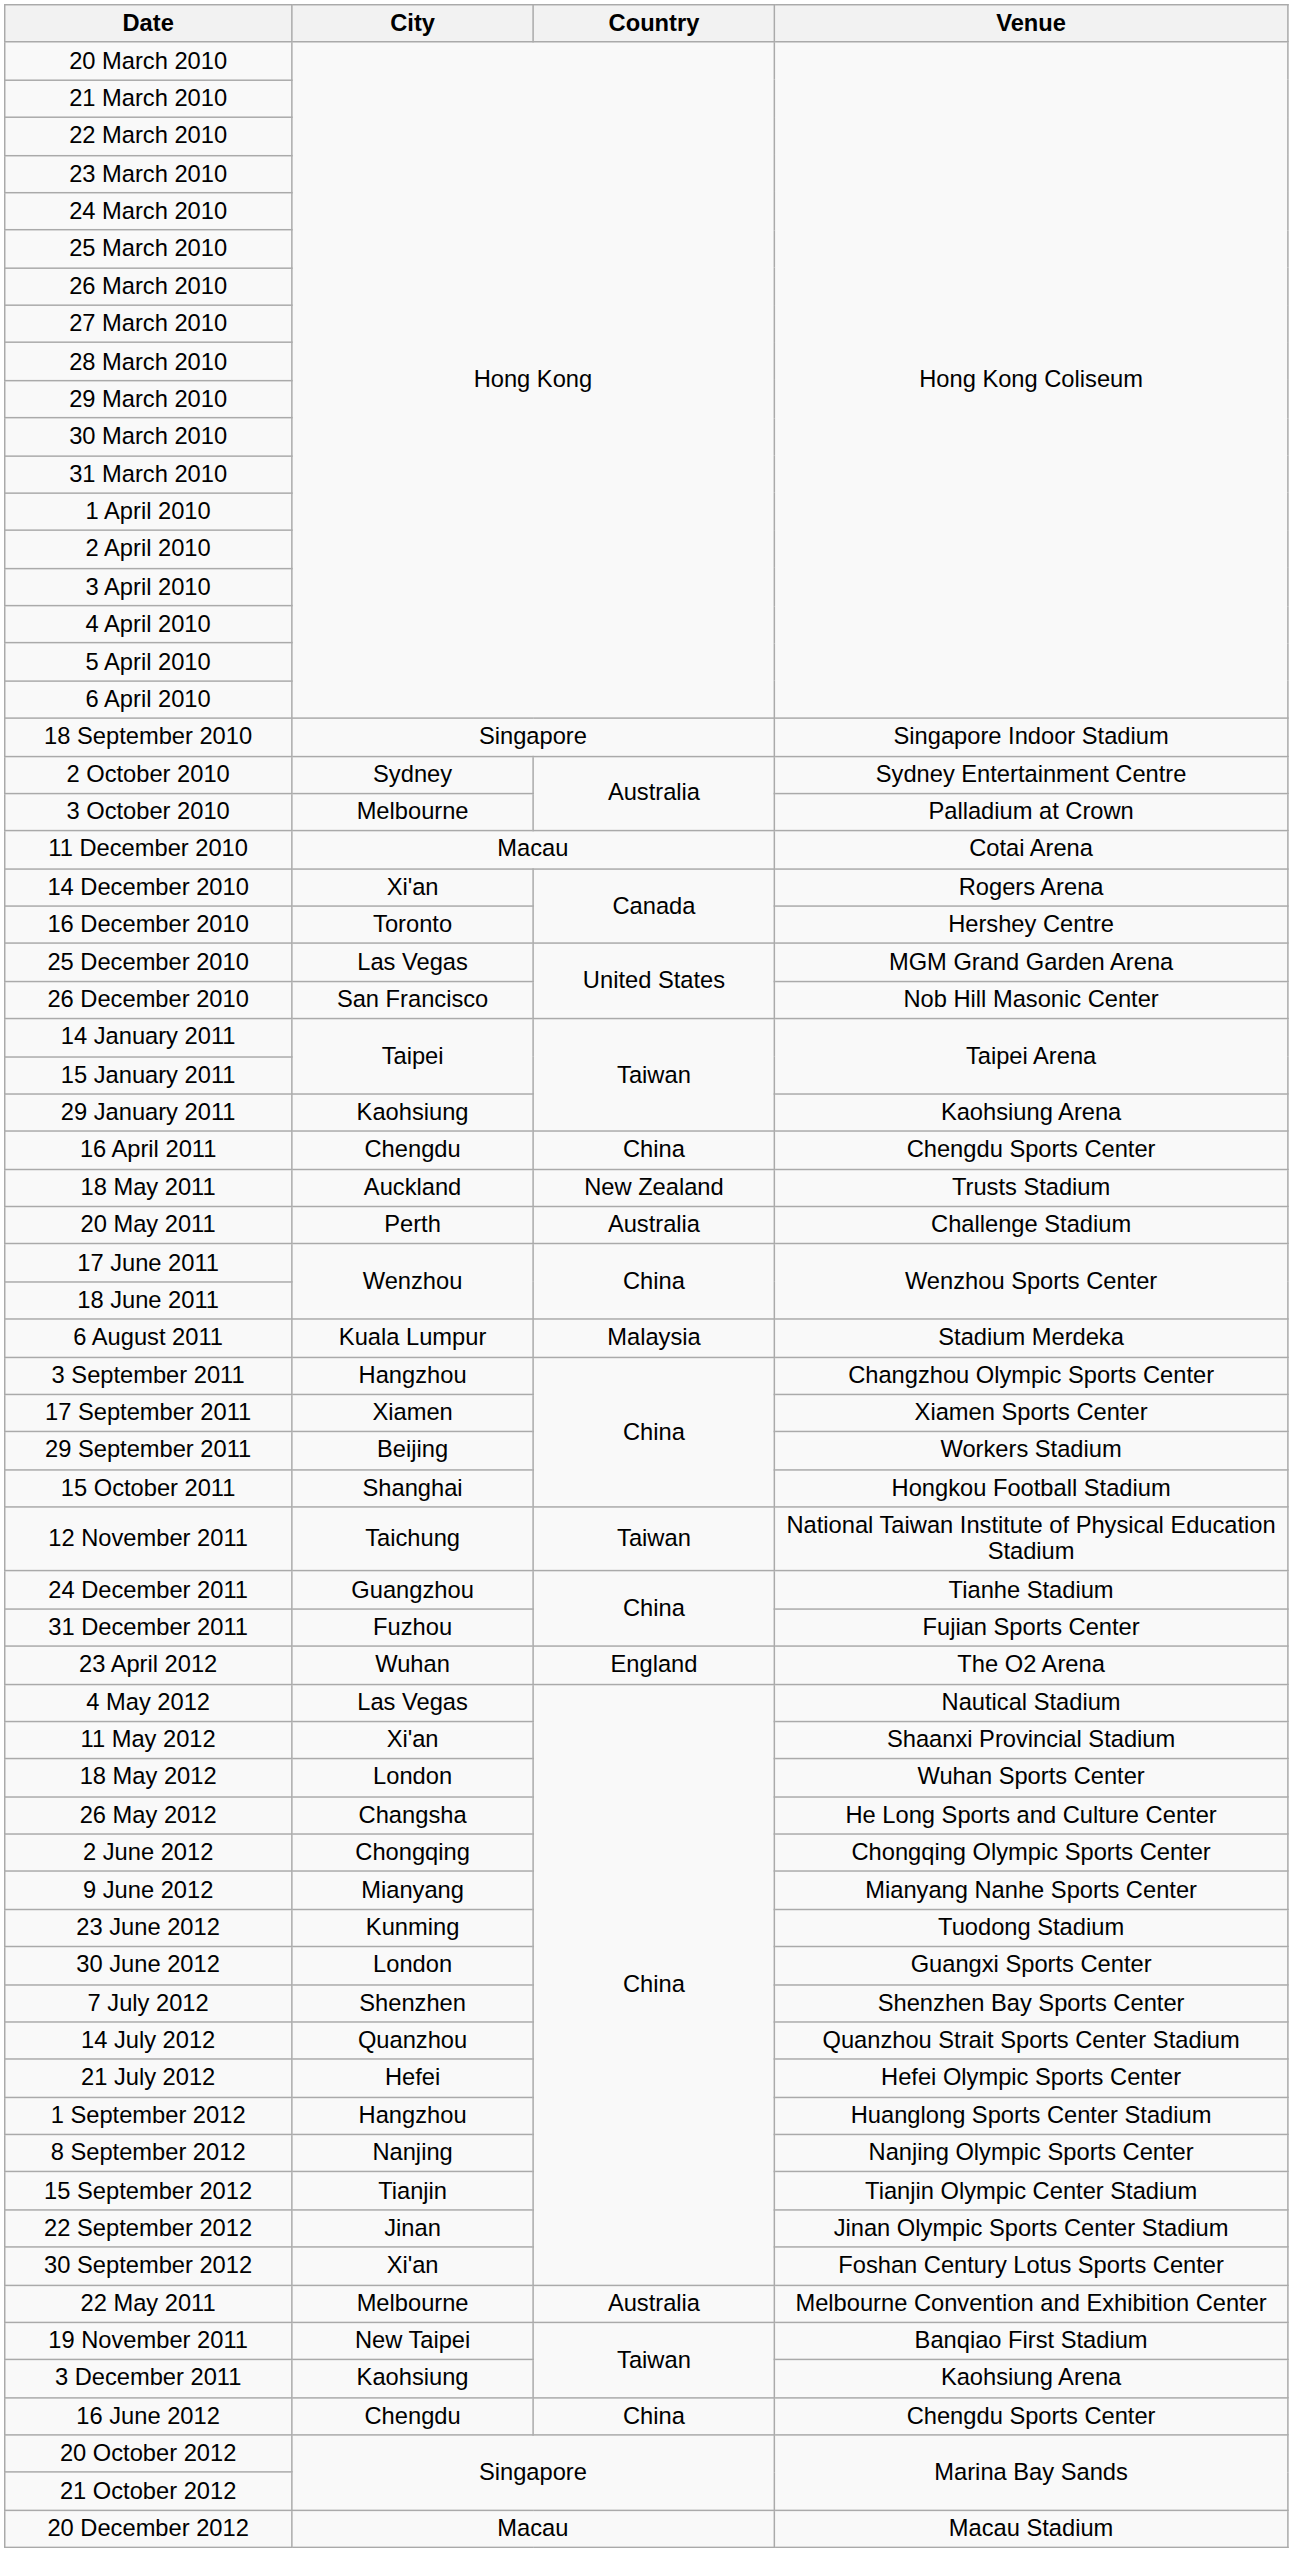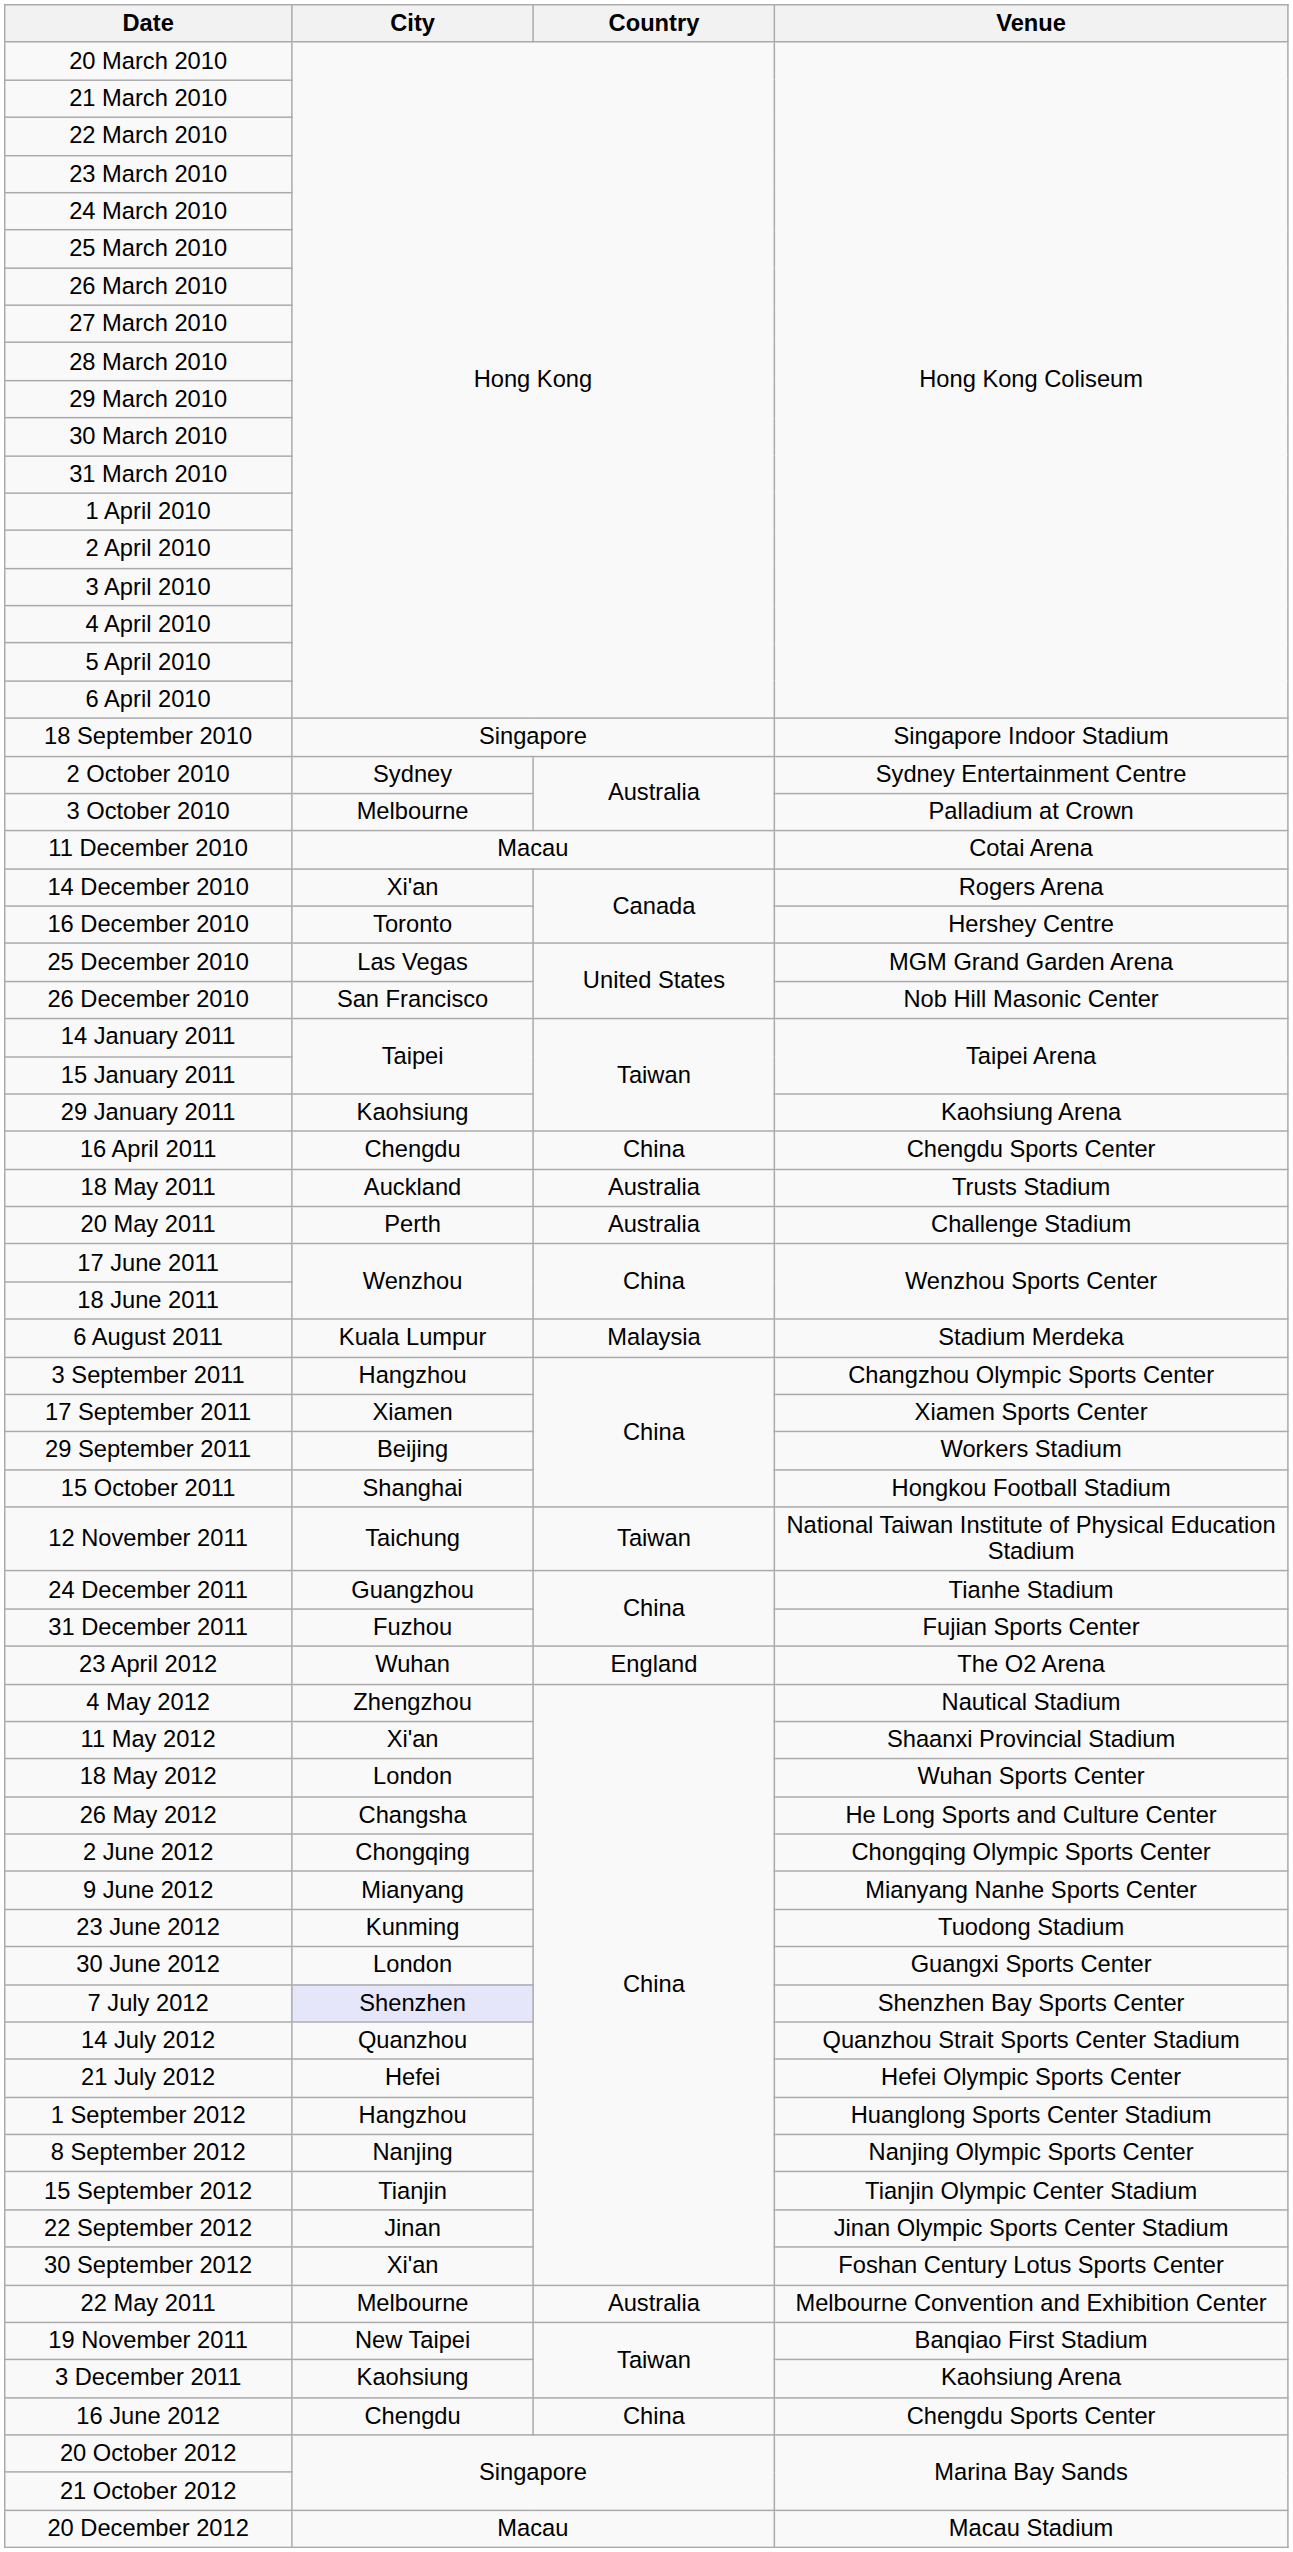18 May 2011 | Country: New Zealand -> Australia
4 May 2012 | City: Las Vegas -> Zhengzhou
7 July 2012 | City: no background -> lavender background
